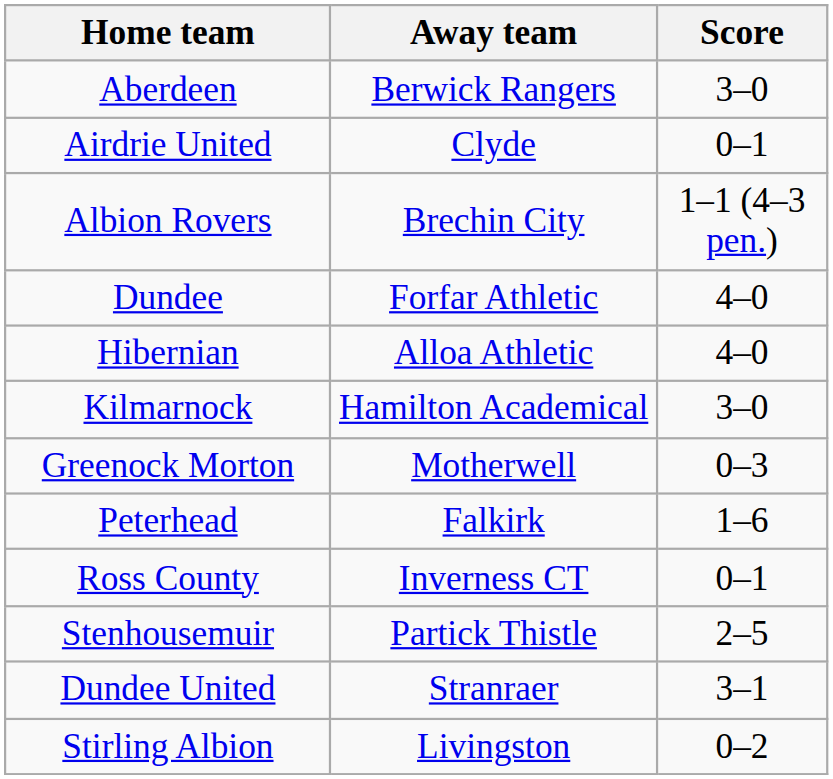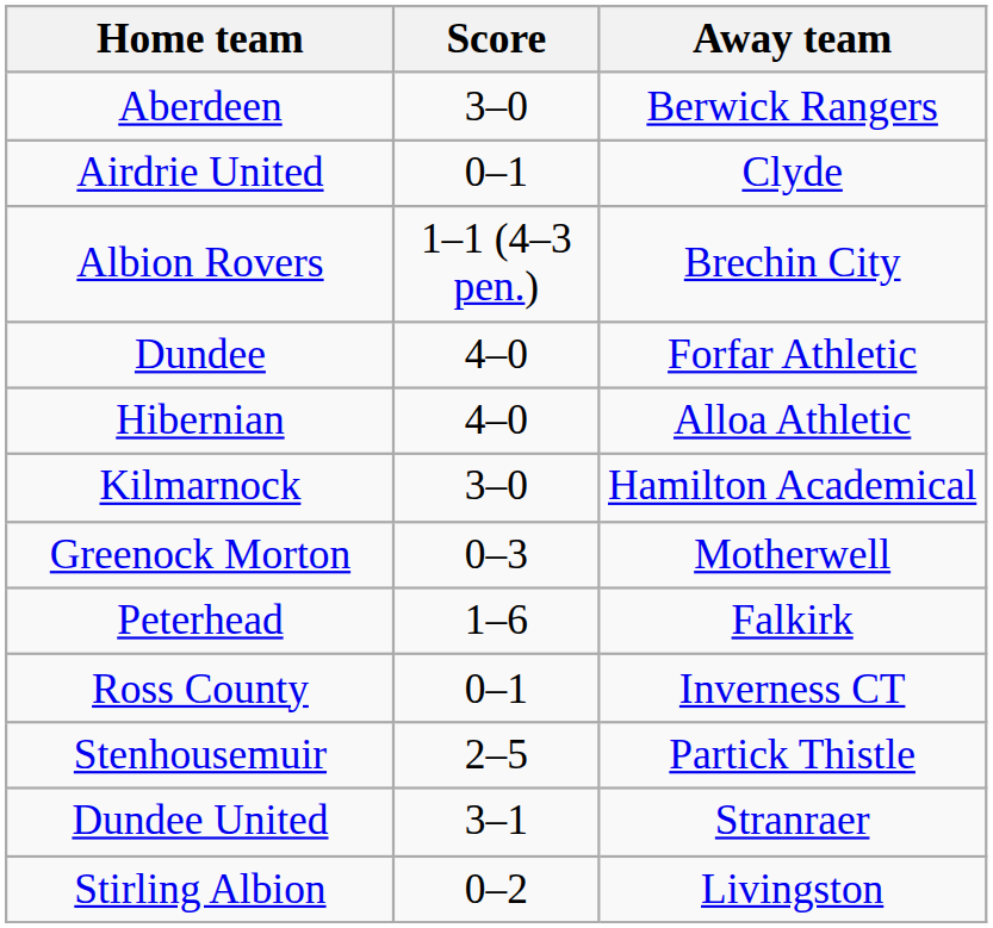columns swapped: Score <-> Away team
